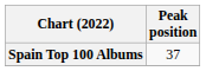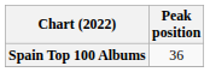Spain Top 100 Albums | Peak position: 37 -> 36
